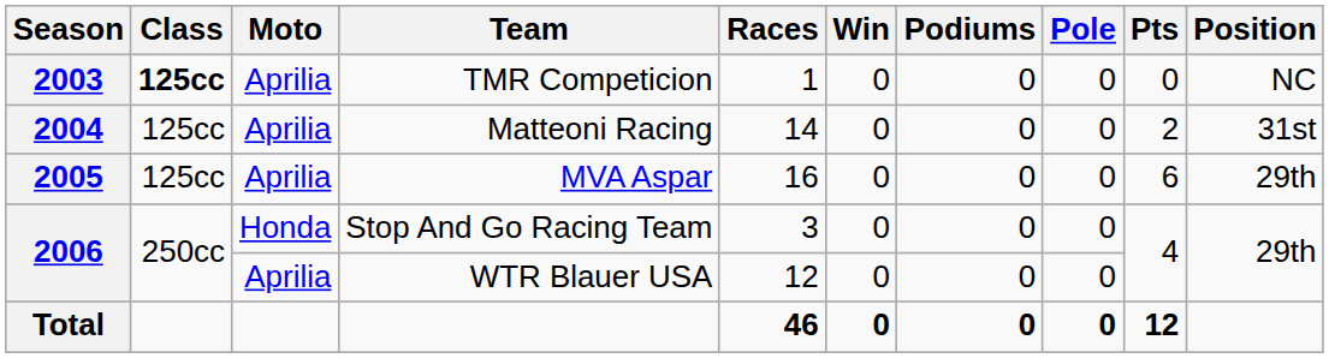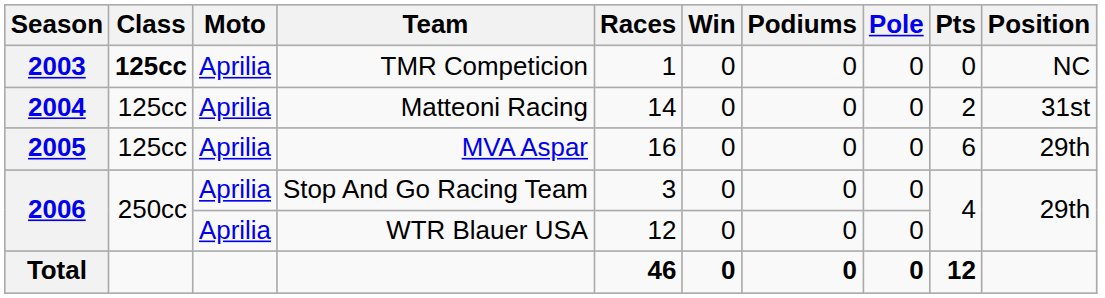Stop And Go Racing Team | Moto: Honda -> Aprilia
